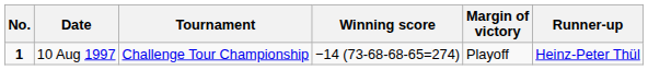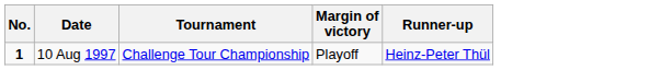- column: Winning score | −14 (73-68-68-65=274)
